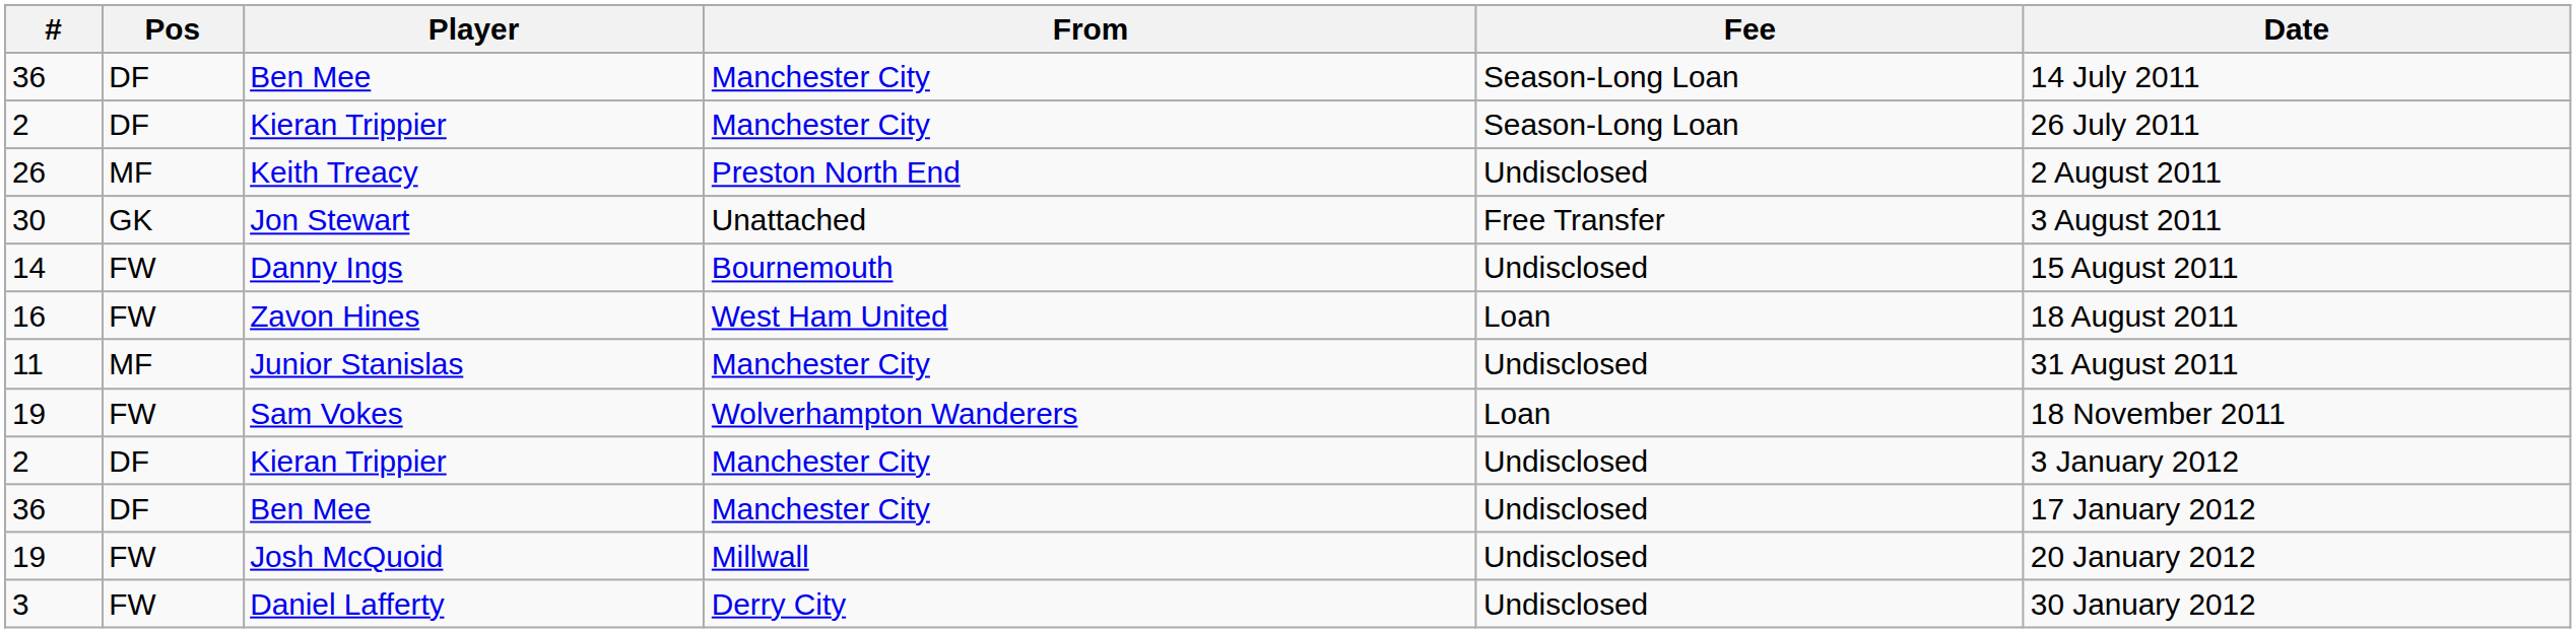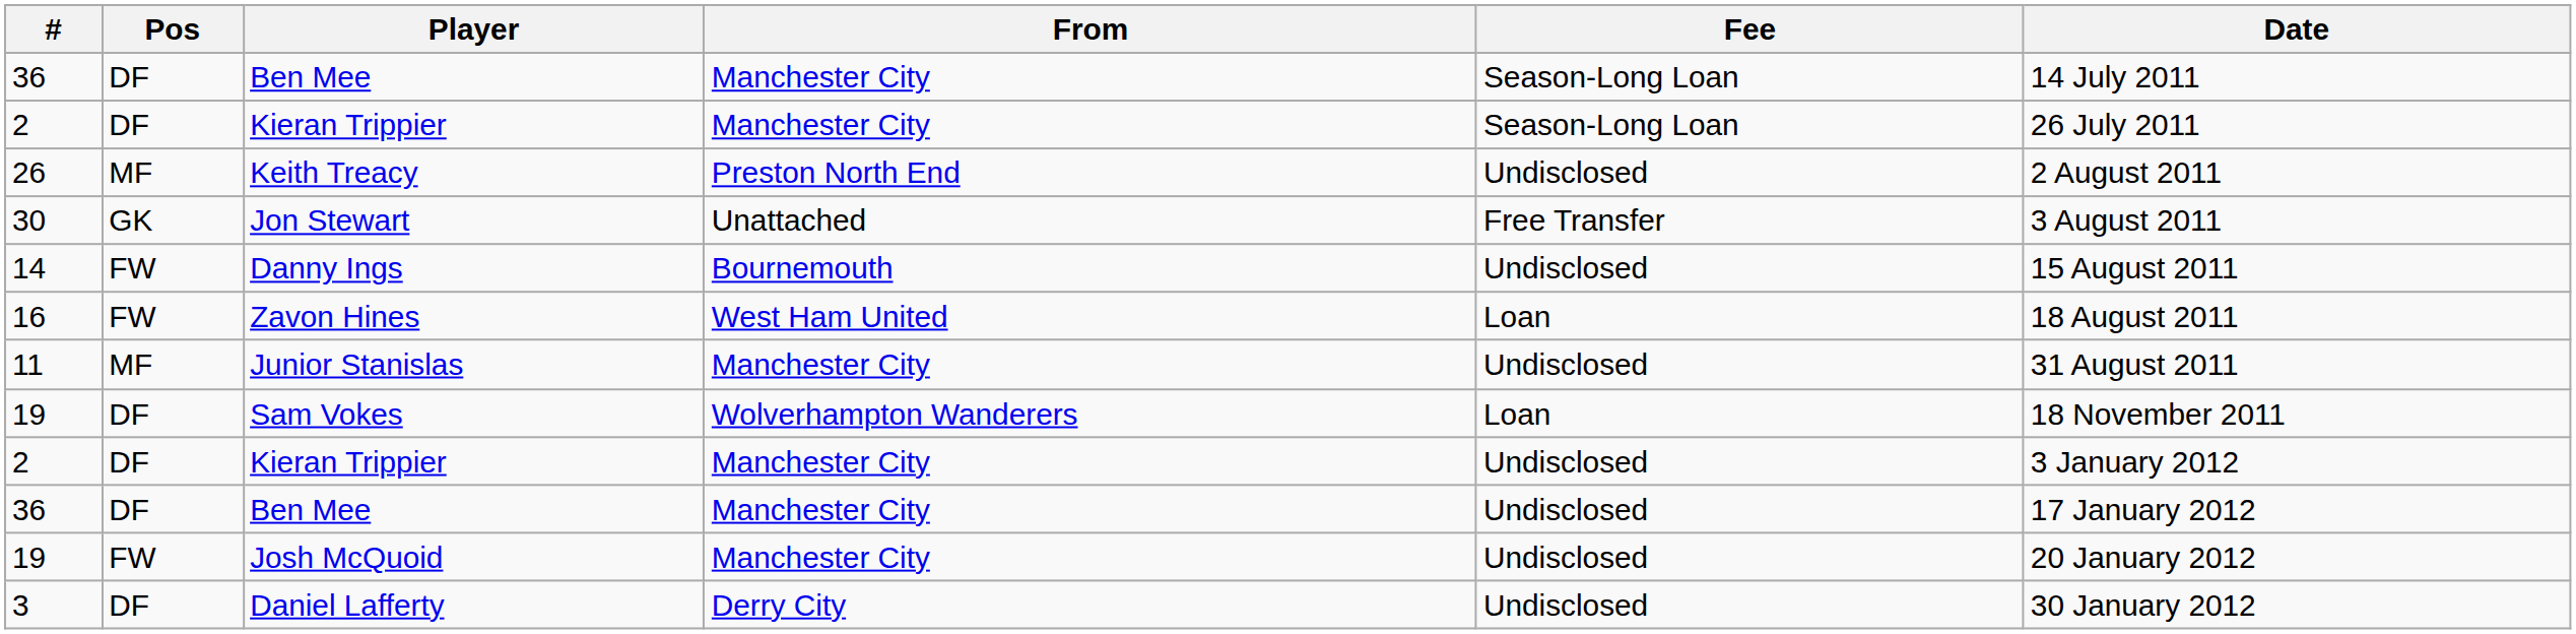Sam Vokes | Pos: FW -> DF
Josh McQuoid | From: Millwall -> Manchester City
Daniel Lafferty | Pos: FW -> DF
